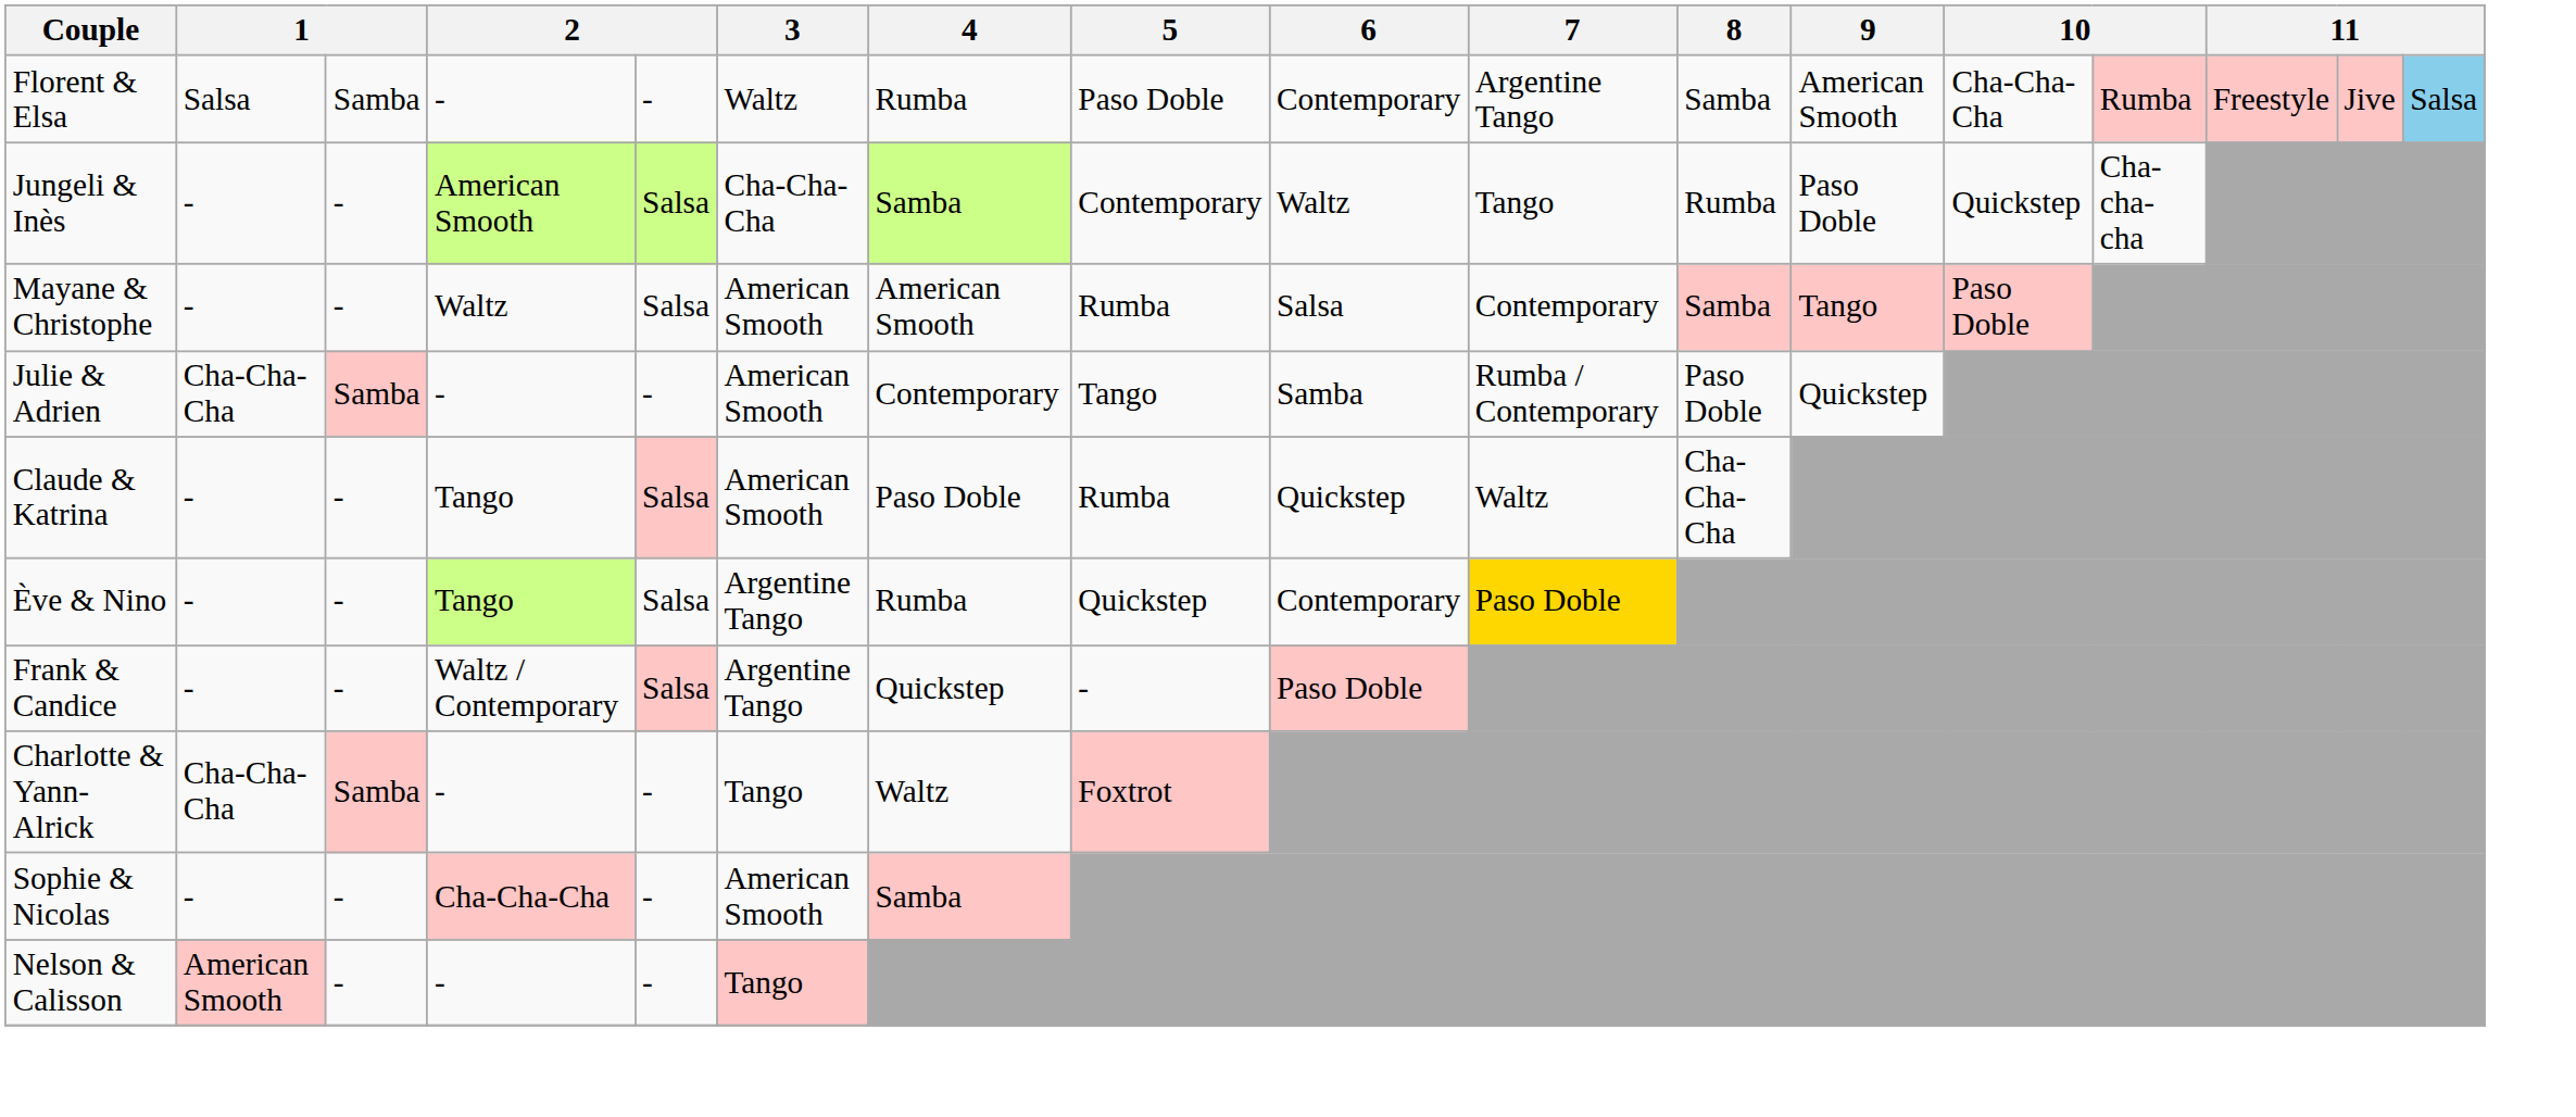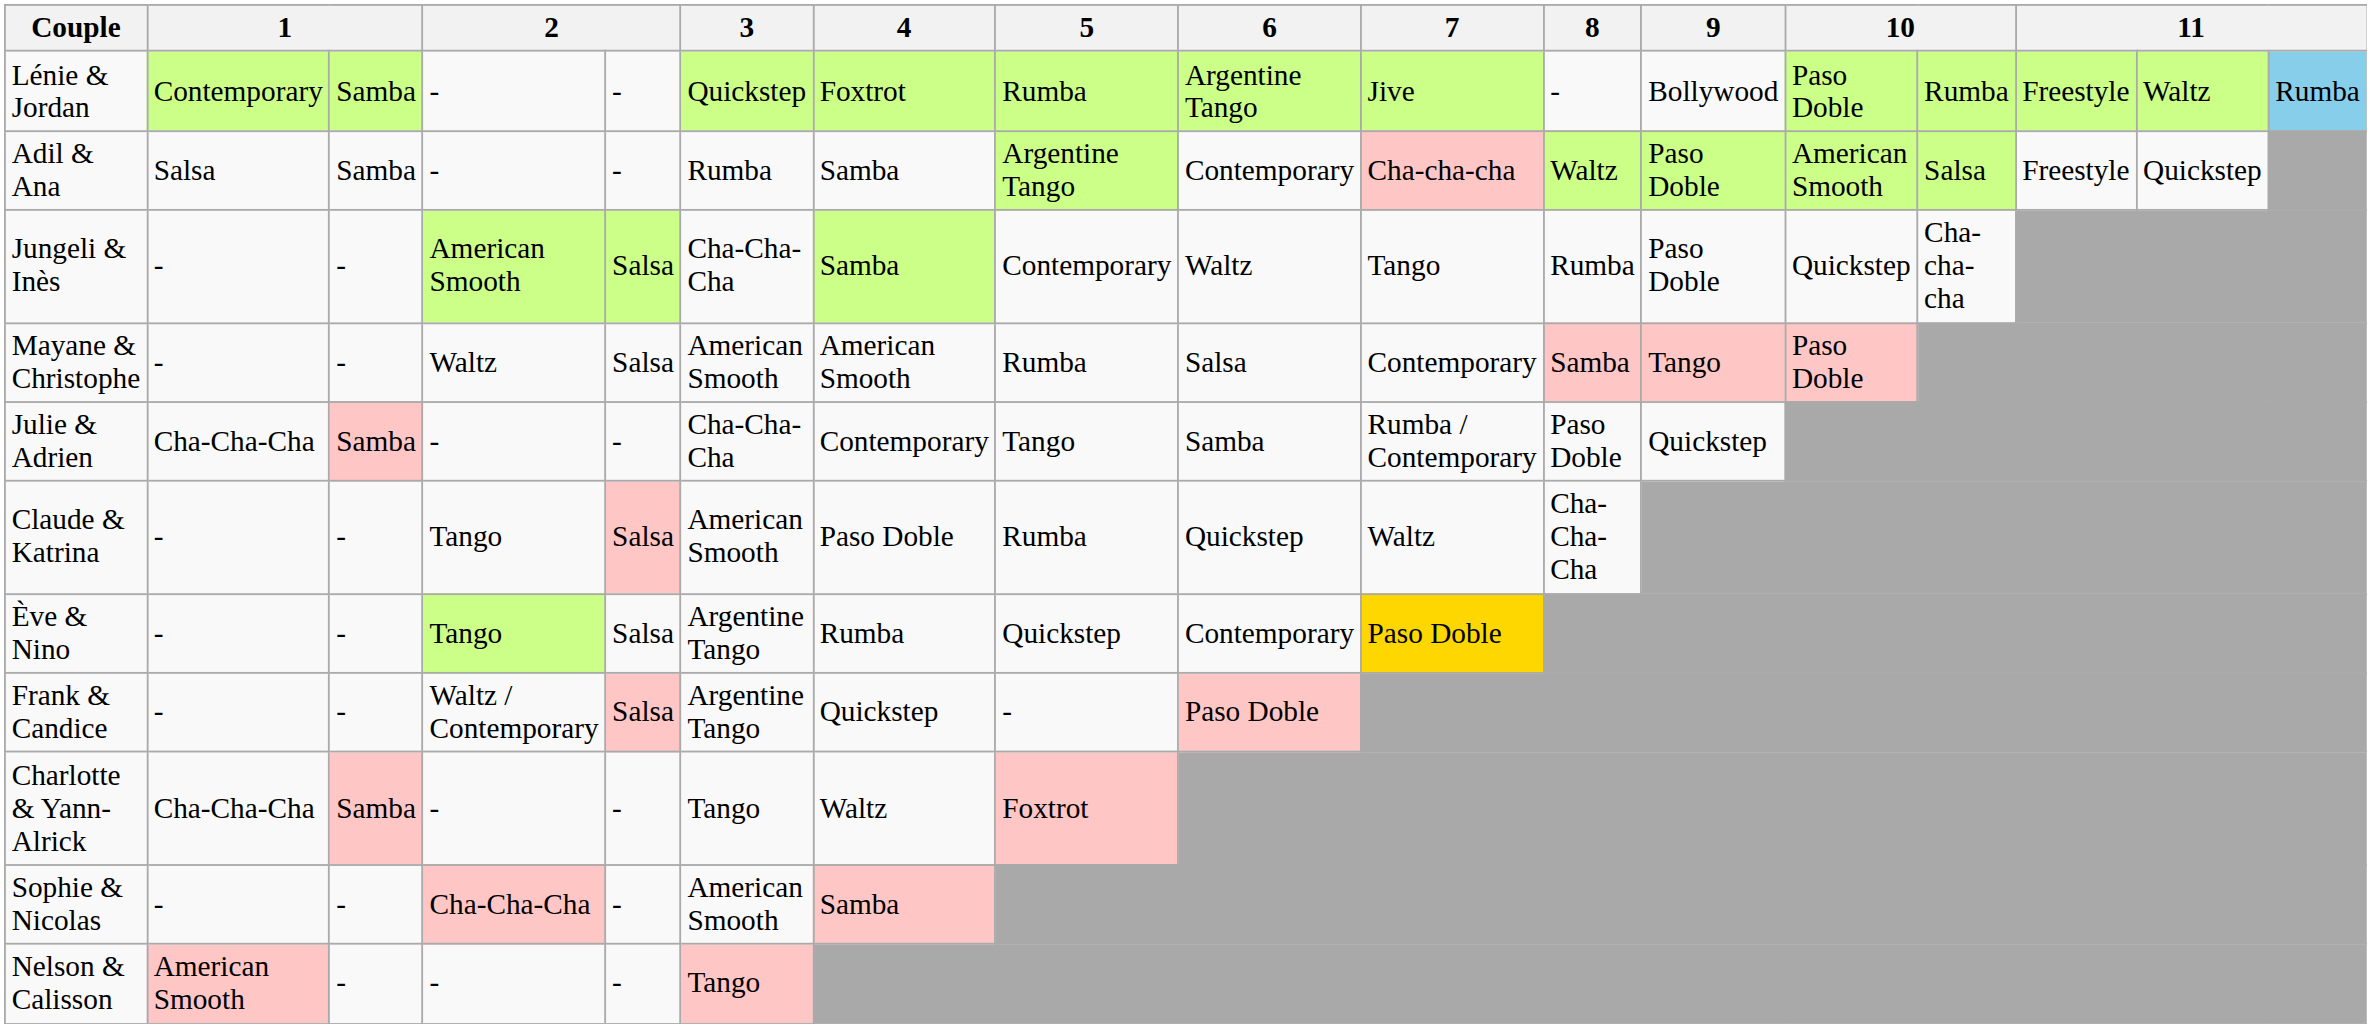+ row: Lénie & Jordan | Contemporary | Samba | - | - | Quickstep | Foxtrot | Rumba | Argentine Tango | Jive | - | Bollywood | Paso Doble | Rumba | Freestyle | Waltz | Rumba
- row: Florent & Elsa | Salsa | Samba | - | - | Waltz | Rumba | Paso Doble | Contemporary | Argentine Tango | Samba | American Smooth | Cha-Cha-Cha | Rumba | Freestyle | Jive | Salsa
+ row: Adil & Ana | Salsa | Samba | - | - | Rumba | Samba | Argentine Tango | Contemporary | Cha-cha-cha | Waltz | Paso Doble | American Smooth | Salsa | Freestyle | Quickstep
Julie & Adrien | 3: American Smooth -> Cha-Cha-Cha
